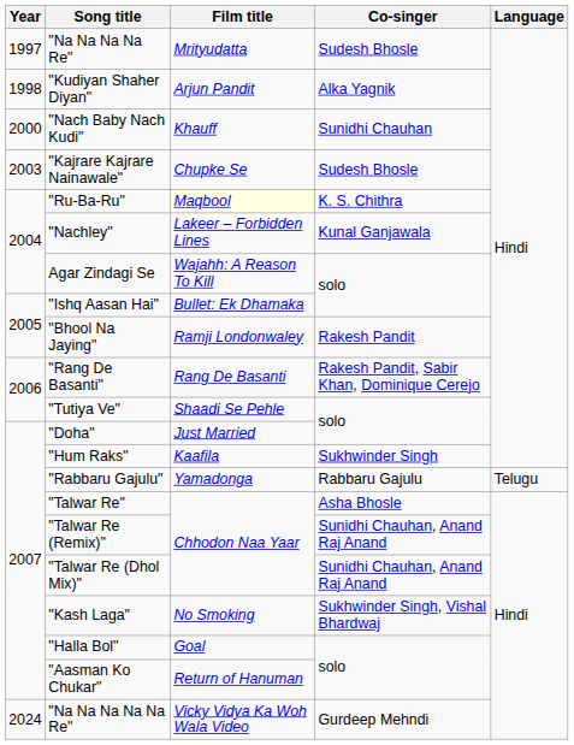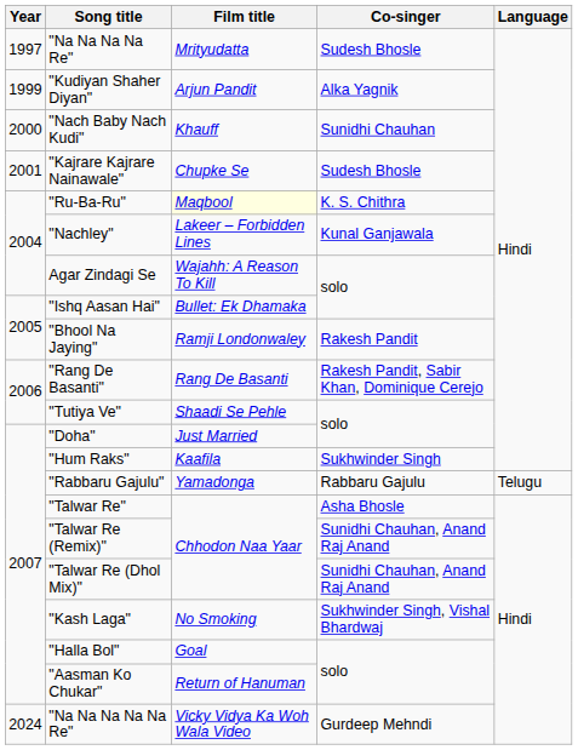"Kudiyan Shaher Diyan" | Year: 1998 -> 1999
"Kajrare Kajrare Nainawale" | Year: 2003 -> 2001
